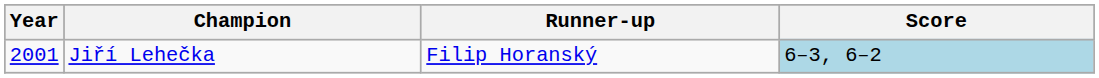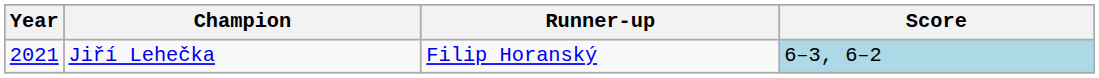Jiří Lehečka | Year: 2001 -> 2021
